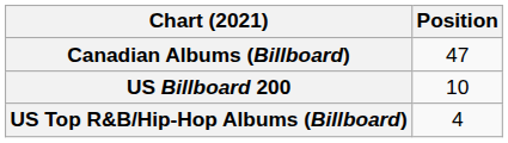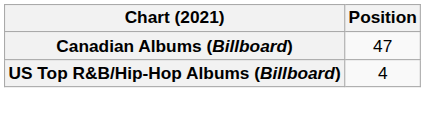- row: US Billboard 200 | 10
